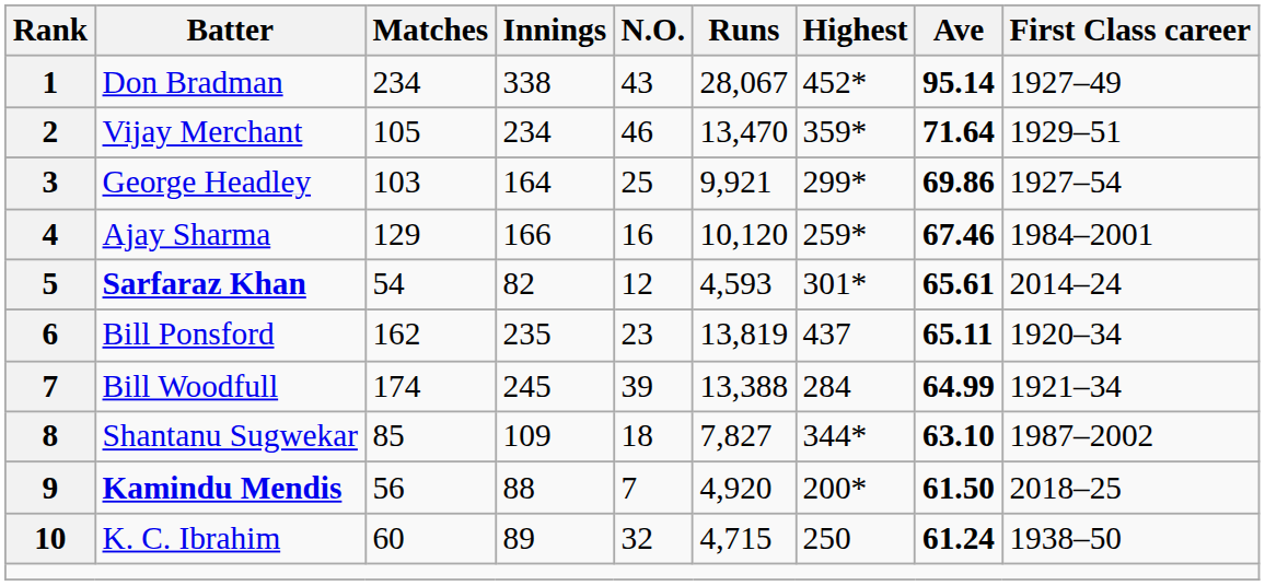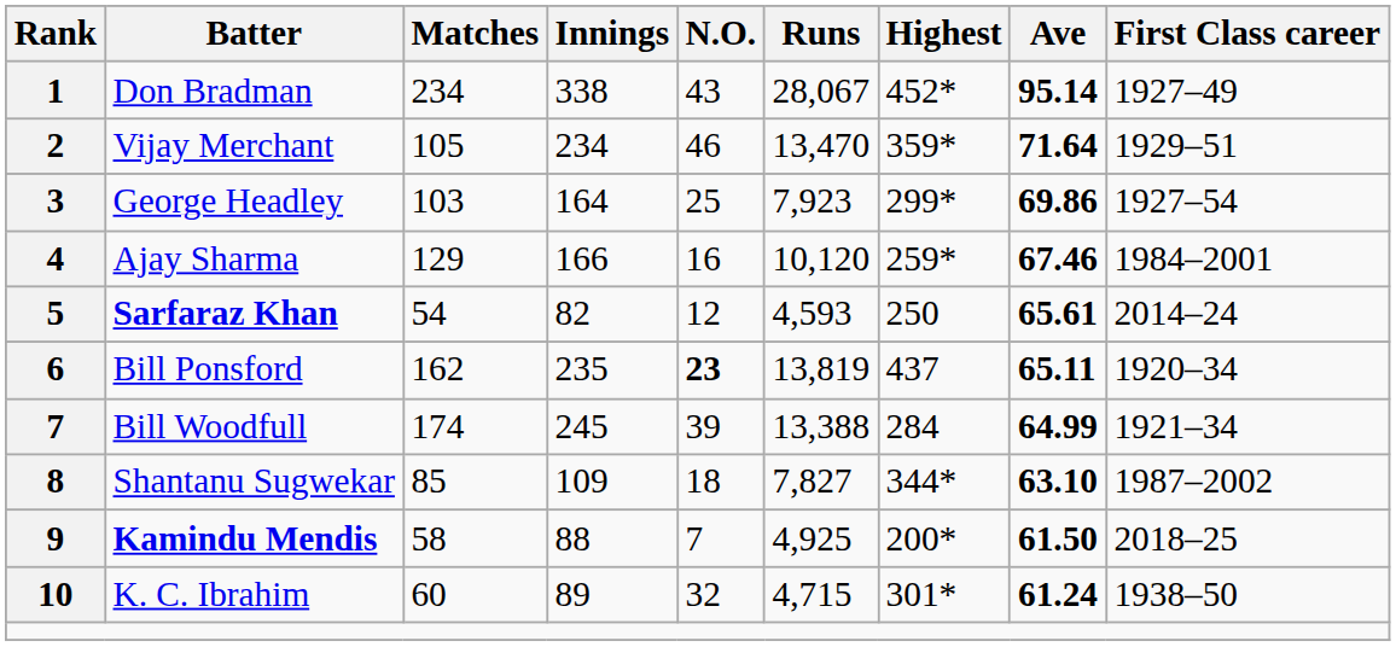George Headley | Runs: 9,921 -> 7,923
Sarfaraz Khan | Highest: 301* -> 250
Bill Ponsford | N.O.: normal -> bold
Kamindu Mendis | Matches: 56 -> 58
Kamindu Mendis | Runs: 4,920 -> 4,925
K. C. Ibrahim | Highest: 250 -> 301*
